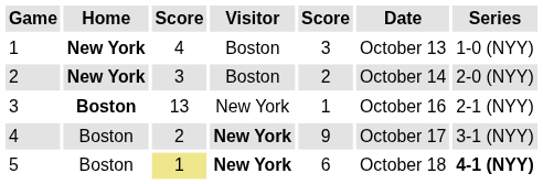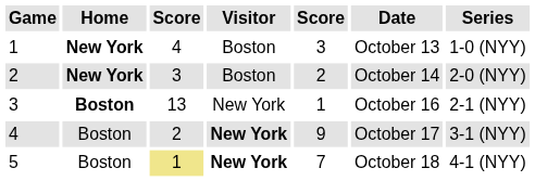5 | column 5: 6 -> 7
5 | Series: bold -> normal
